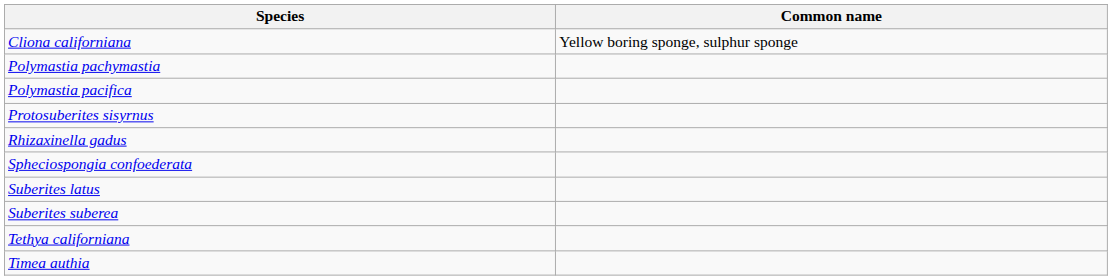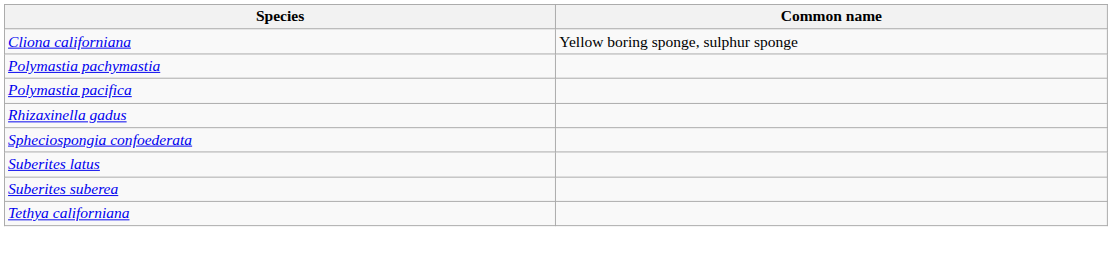- row: Protosuberites sisyrnus
- row: Timea authia
